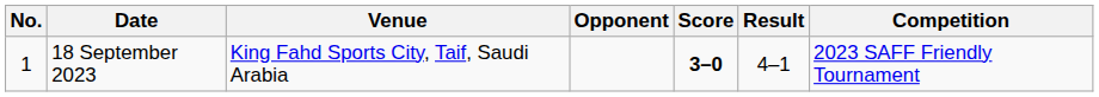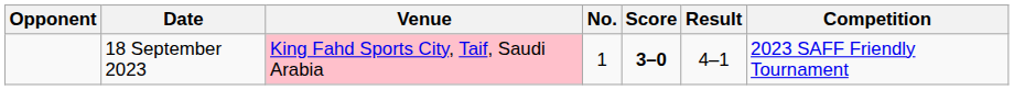columns swapped: No. <-> Opponent
18 September 2023 | Venue: no background -> pink background
